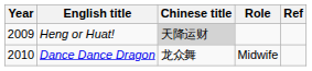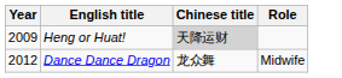- column: Ref
Dance Dance Dragon | Year: 2010 -> 2012
